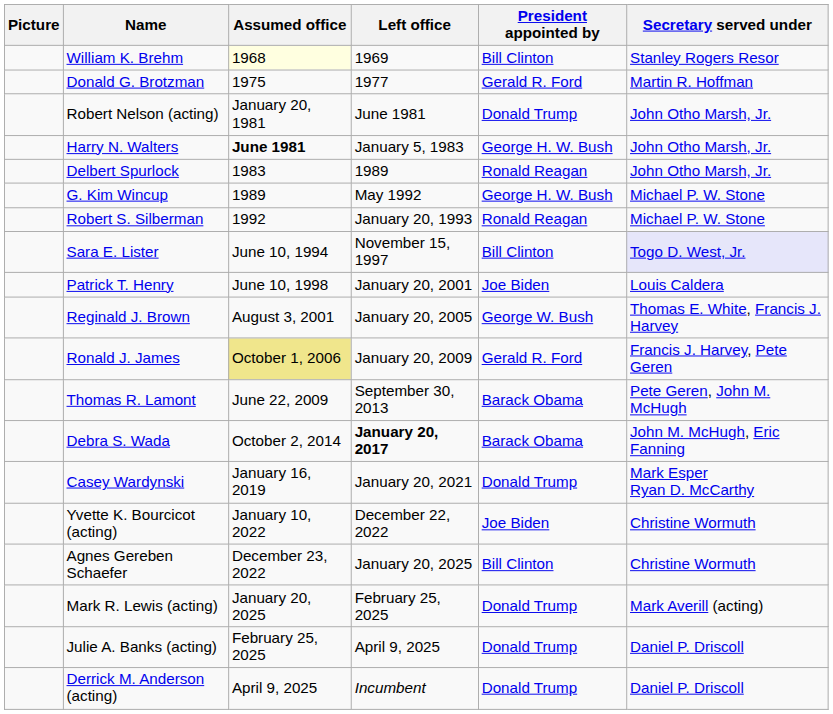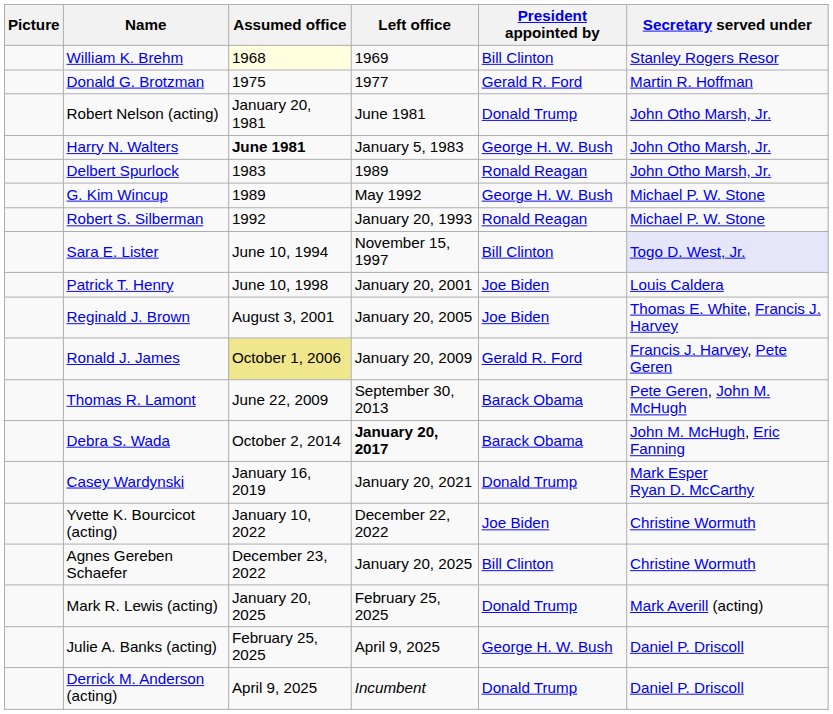Reginald J. Brown | President appointed by: George W. Bush -> Joe Biden
Julie A. Banks (acting) | President appointed by: Donald Trump -> George H. W. Bush
